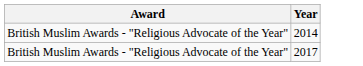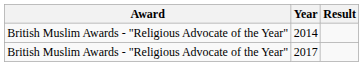+ column: Result
